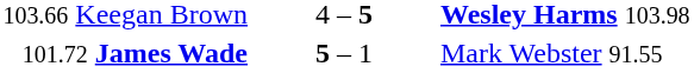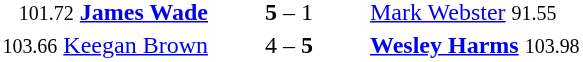rows swapped: 103.66 Keegan Brown <-> 101.72 James Wade
